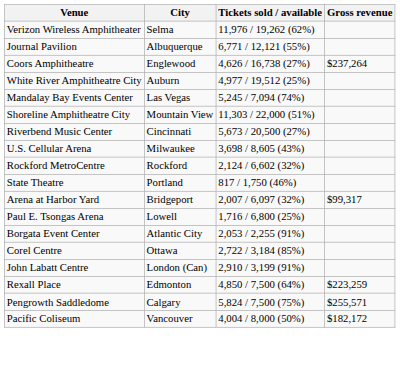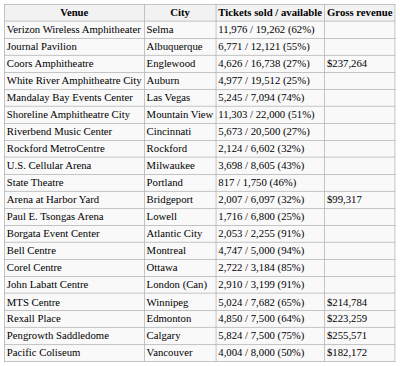rows swapped: Rockford MetroCentre <-> U.S. Cellular Arena
+ row: Bell Centre | Montreal | 4,747 / 5,000 (94%)
+ row: MTS Centre | Winnipeg | 5,024 / 7,682 (65%) | $214,784
